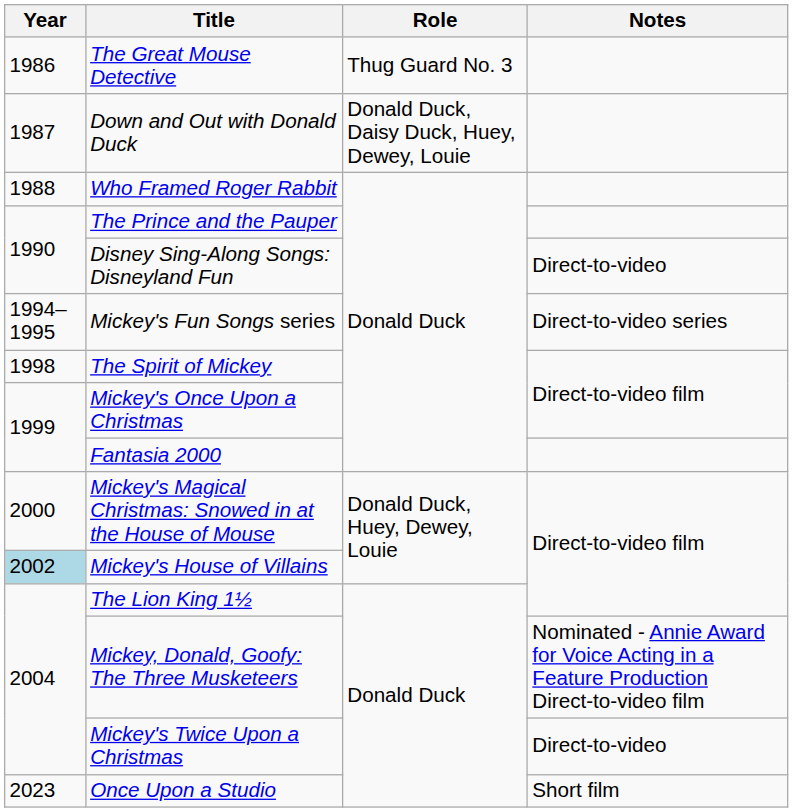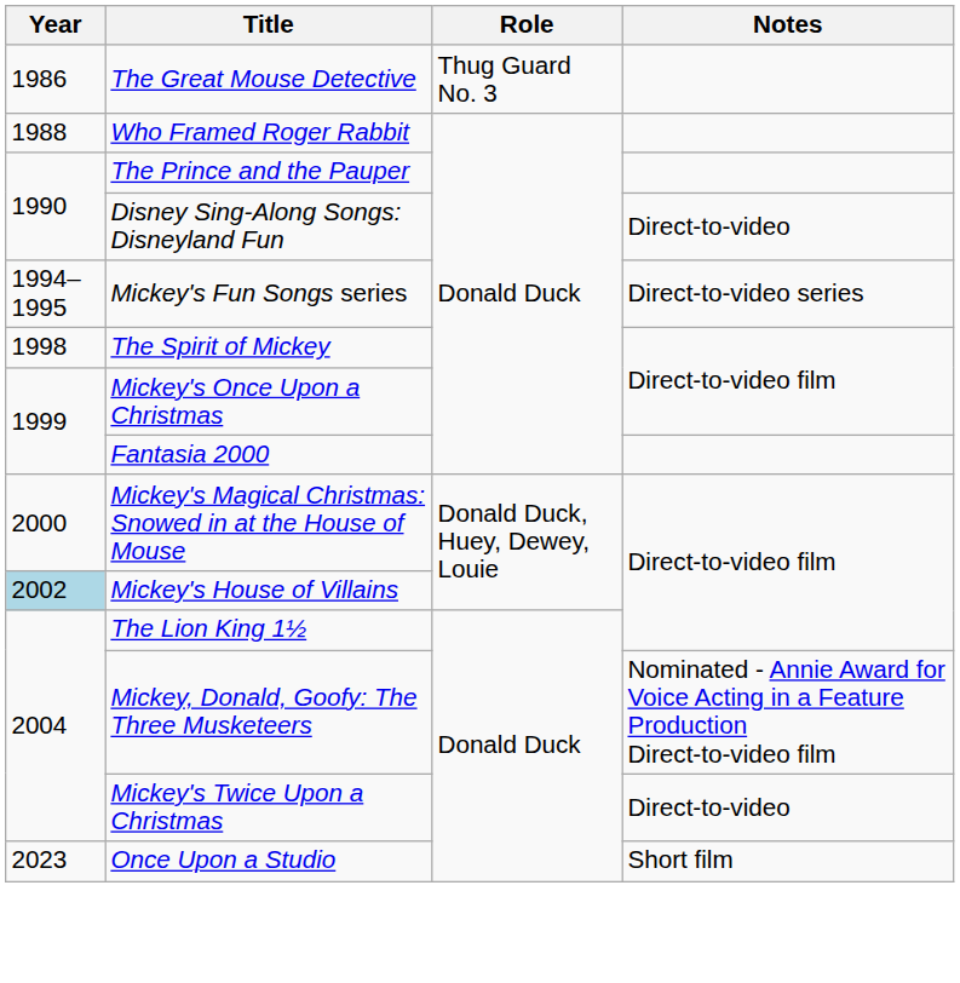- row: 1987 | Down and Out with Donald Duck | Donald Duck, Daisy Duck, Huey, Dewey, Louie
